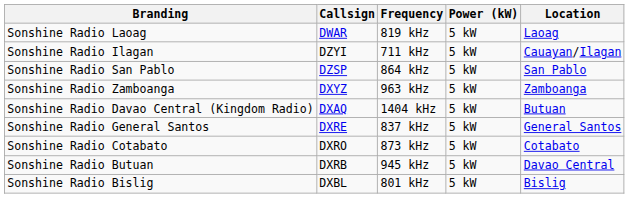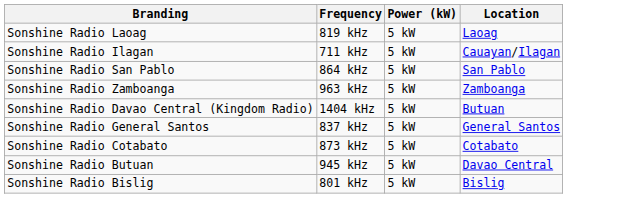- column: Callsign | DWAR | DZYI | DZSP | DXYZ | DXAQ | DXRE | DXRO | DXRB | DXBL
